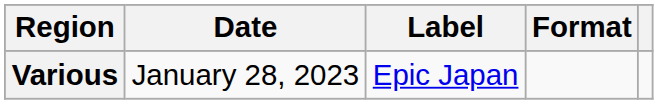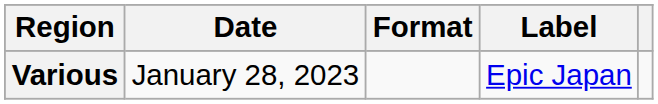columns swapped: Format <-> Label
